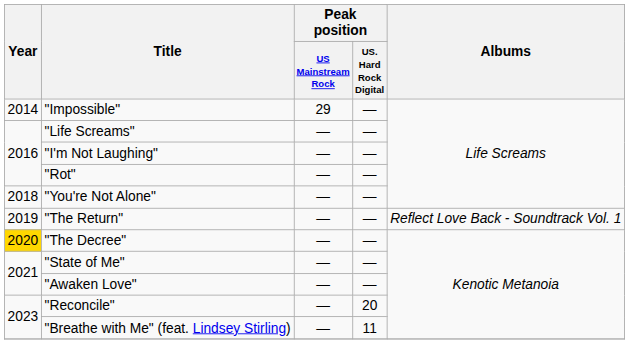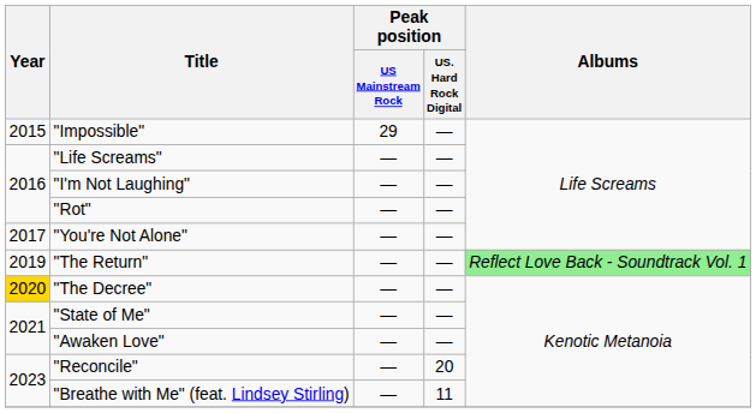"Impossible" | Year: 2014 -> 2015
"You're Not Alone" | Year: 2018 -> 2017
"The Return" | Albums: no background -> lightgreen background
